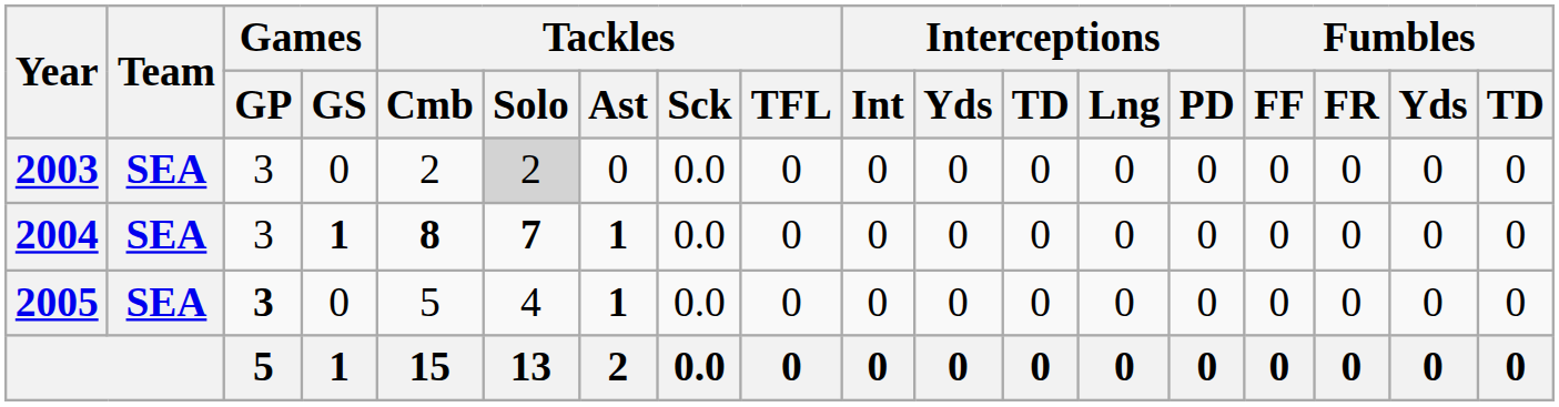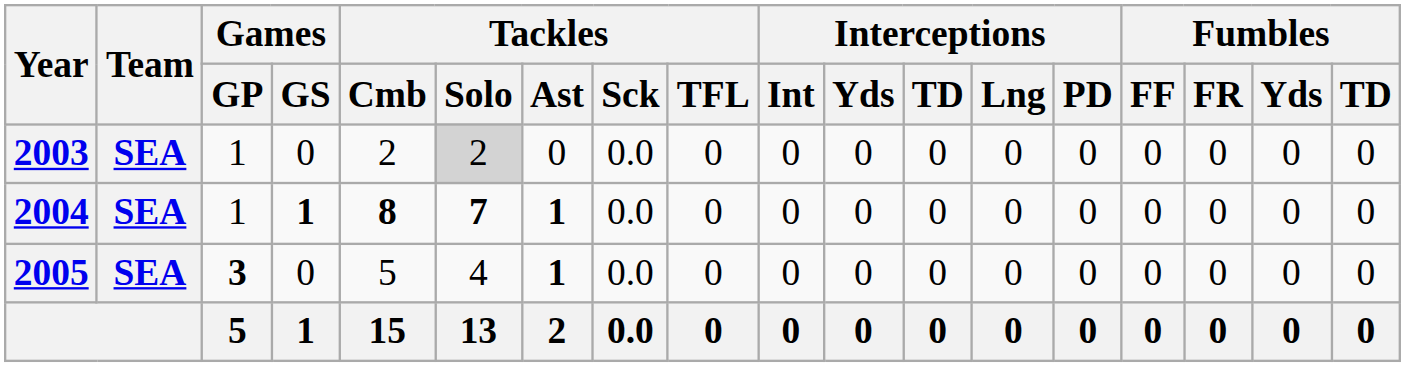2003 | Games / GP: 3 -> 1
2004 | Games / GP: 3 -> 1
